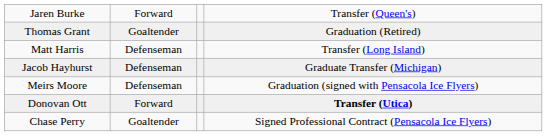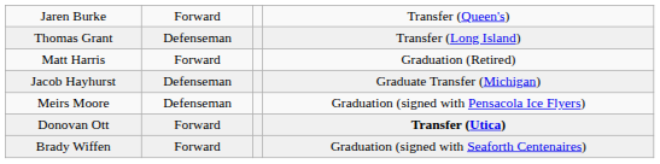Thomas Grant | column 2: Goaltender -> Defenseman
Thomas Grant | column 4: Graduation (Retired) -> Transfer (Long Island)
Matt Harris | column 2: Defenseman -> Forward
Matt Harris | column 4: Transfer (Long Island) -> Graduation (Retired)
- row: Chase Perry | Goaltender | Signed Professional Contract (Pensacola Ice Flyers)
+ row: Brady Wiffen | Forward | Graduation (signed with Seaforth Centenaires)
